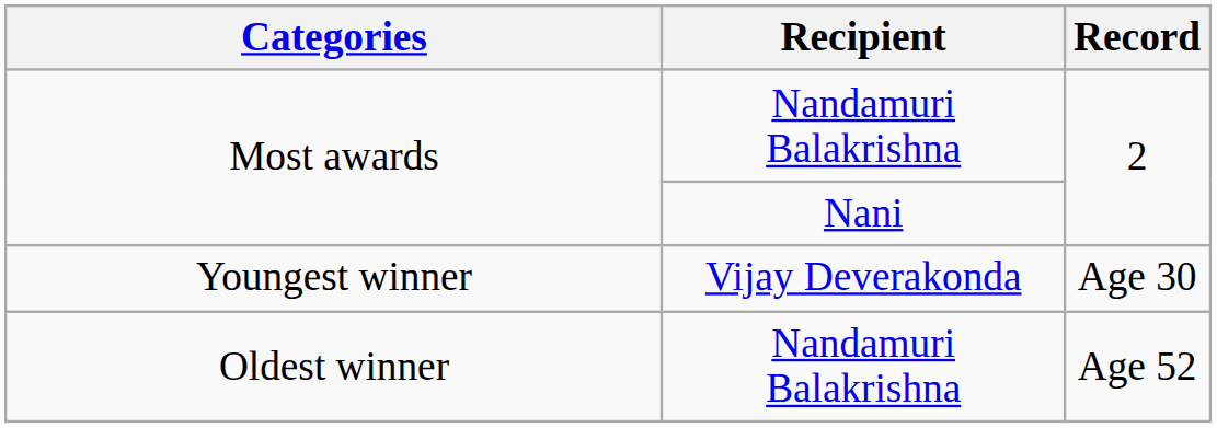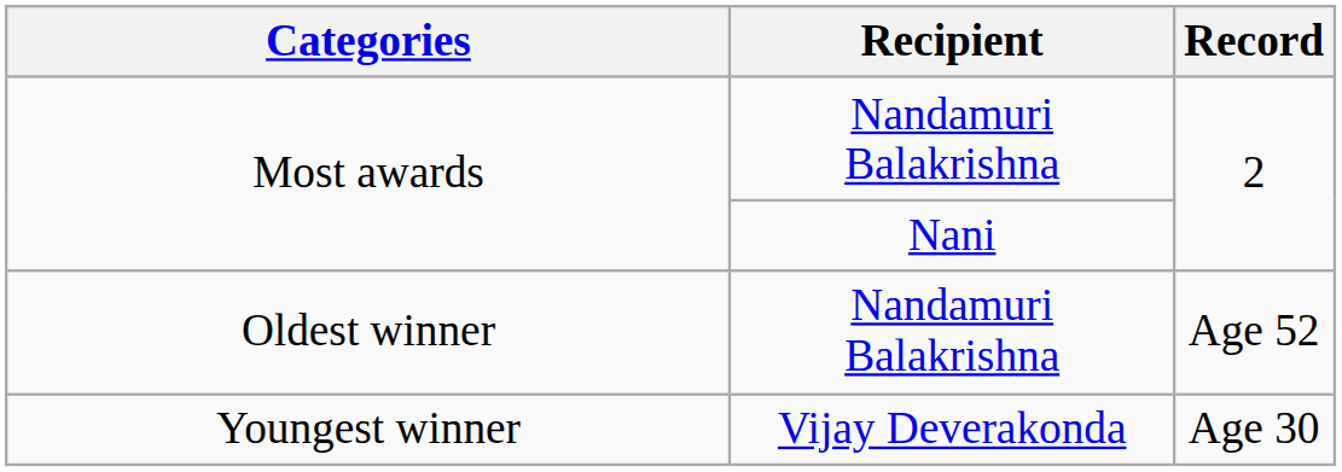rows swapped: Youngest winner <-> Oldest winner
